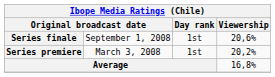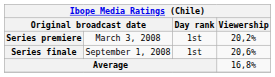rows swapped: Series premiere <-> Series finale
